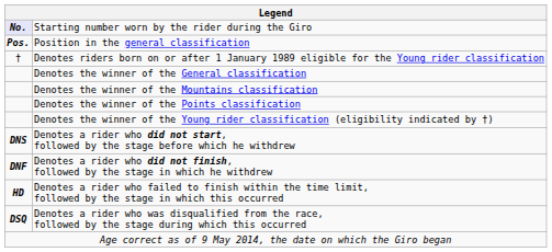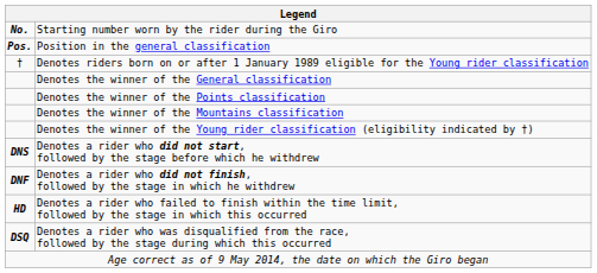Starting number worn by the rider during the Giro | column 1: lavender background -> no background
rows swapped: Denotes the winner of the Points classification <-> Denotes the winner of the Mountains classification
